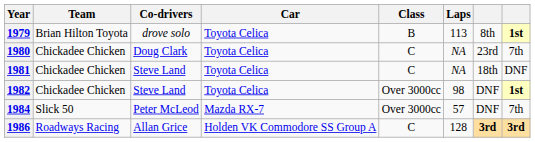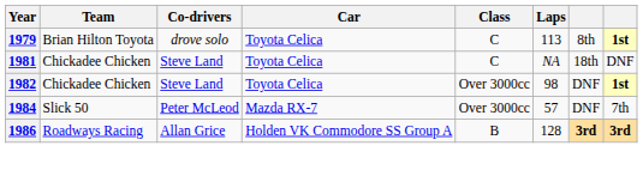1979 | Class: B -> C
- row: 1980 | Chickadee Chicken | Doug Clark | Toyota Celica | C | NA | 23rd | 7th
1986 | Class: C -> B
